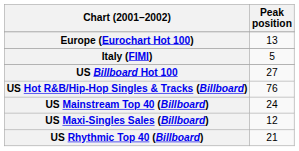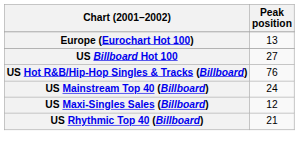- row: Italy (FIMI) | 5
